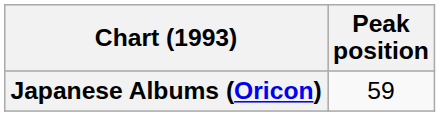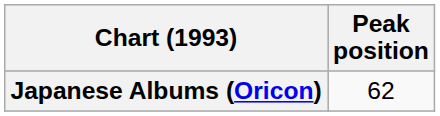Japanese Albums (Oricon) | Peak position: 59 -> 62
